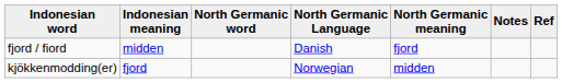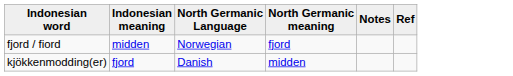- column: North Germanic word
fjord / fiord | North Germanic Language: Danish -> Norwegian
kjökkenmodding(er) | North Germanic Language: Norwegian -> Danish
